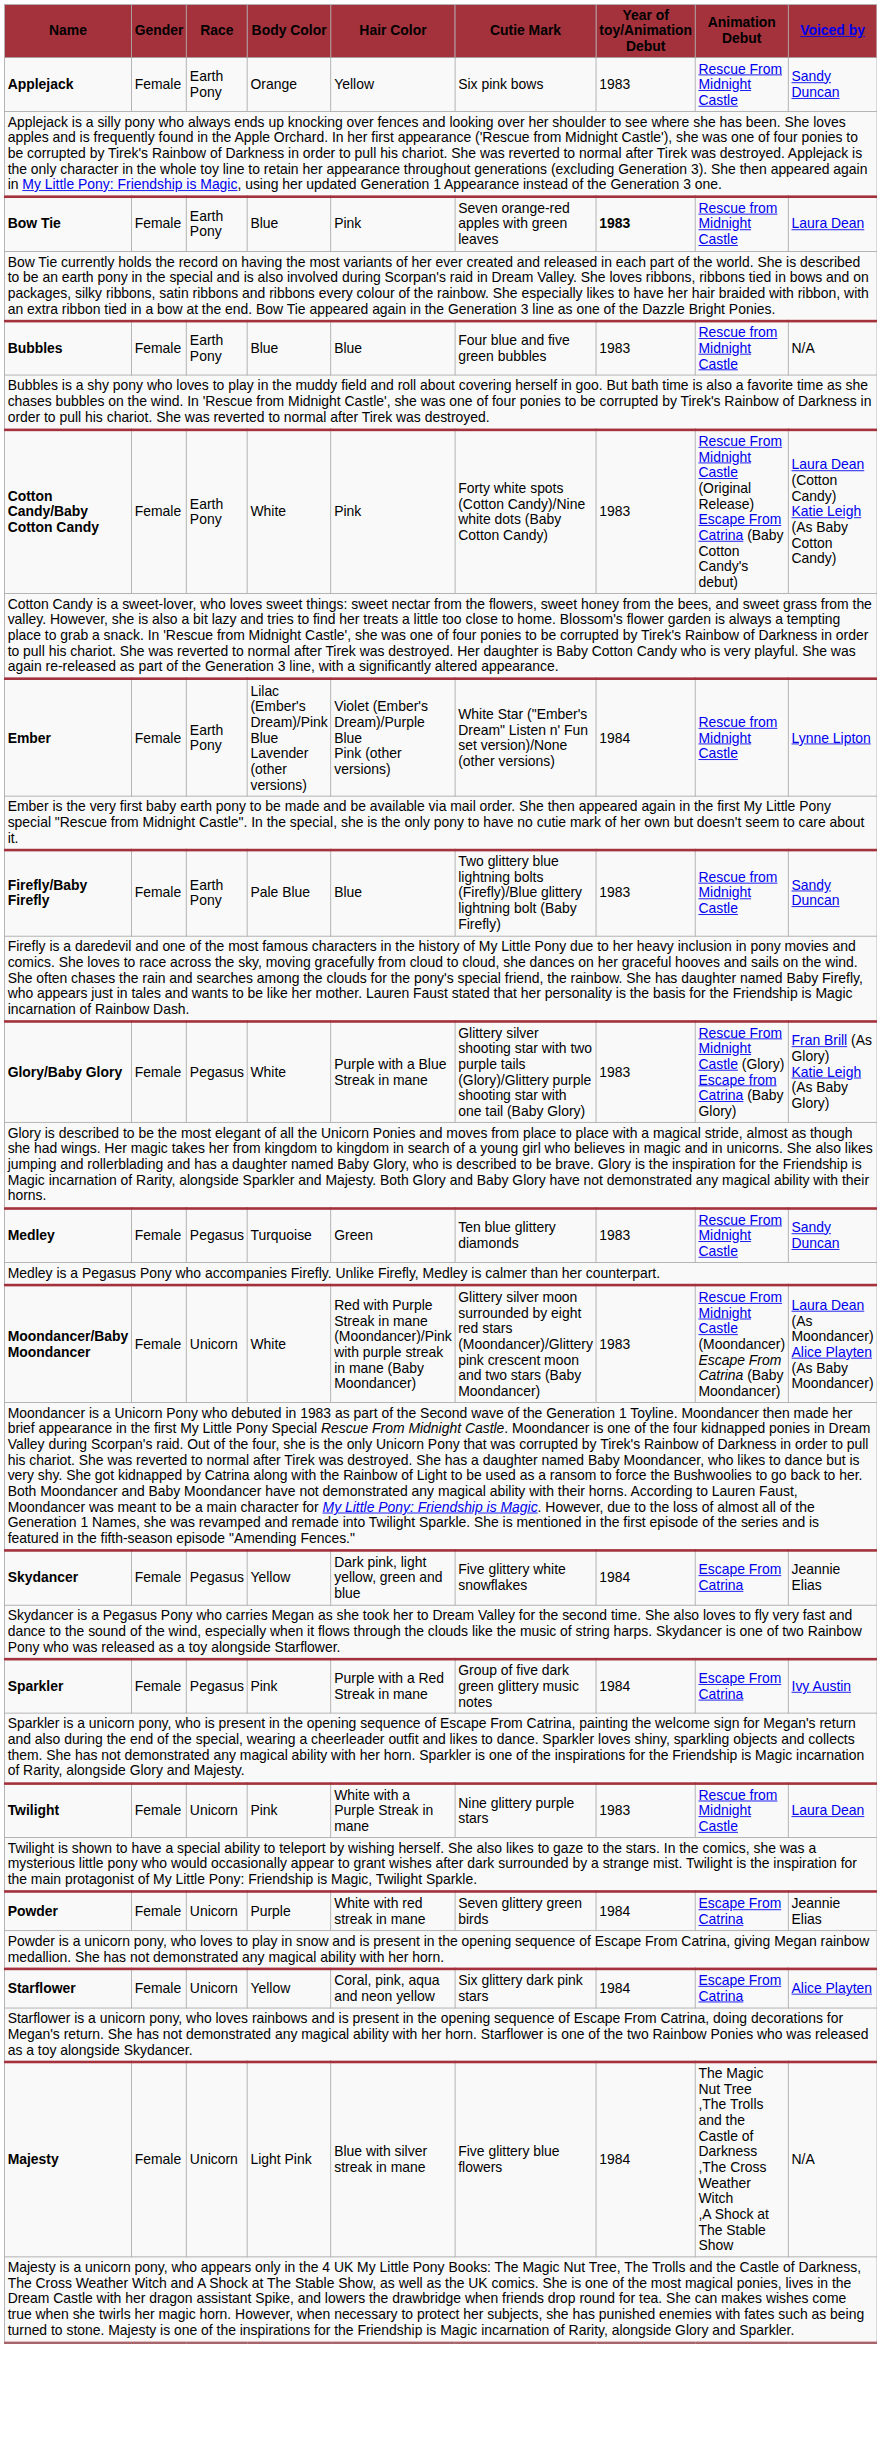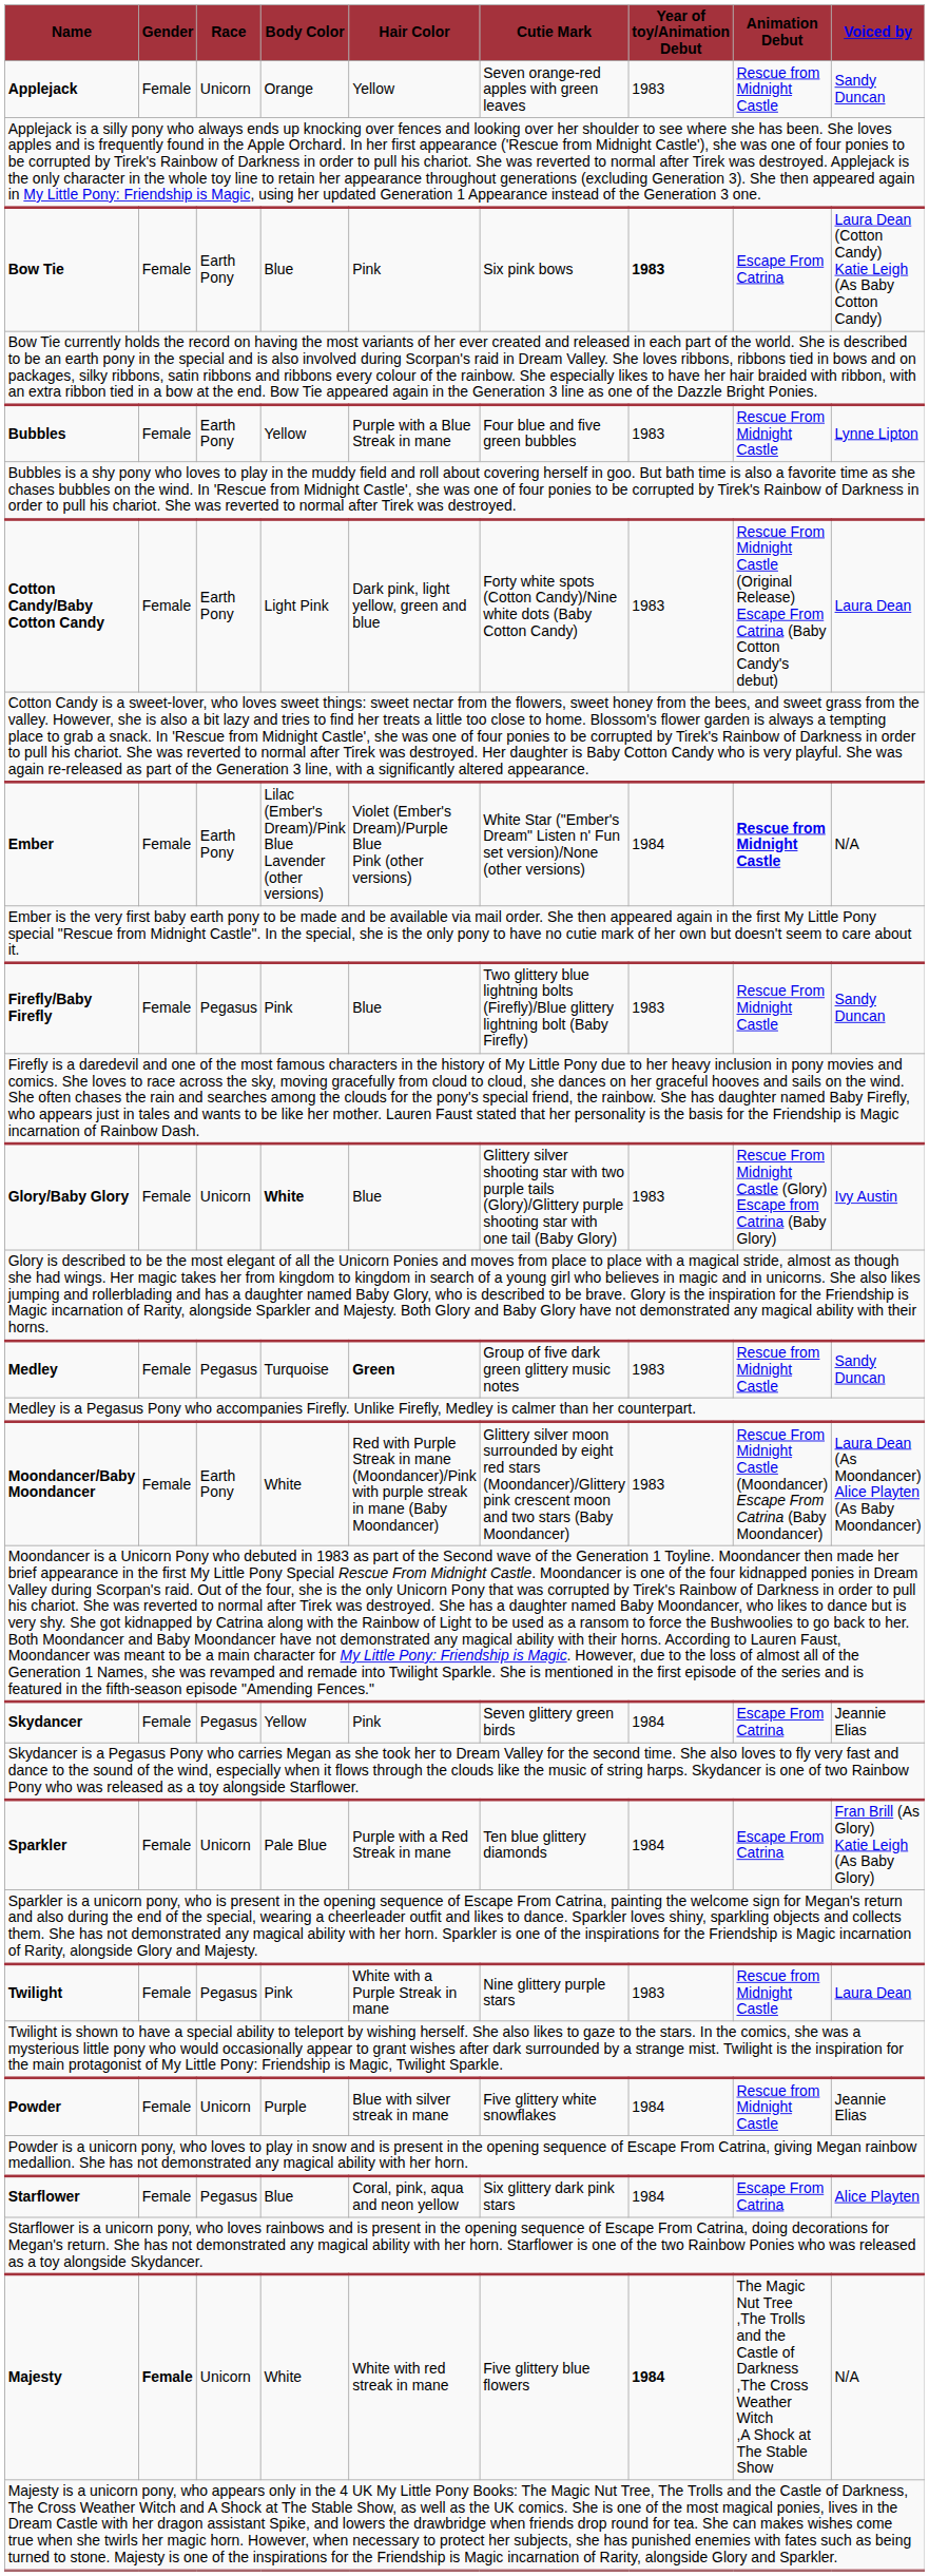Applejack | Race: Earth Pony -> Unicorn
Applejack | Cutie Mark: Six pink bows -> Seven orange-red apples with green leaves
Applejack | Animation Debut: Rescue From Midnight Castle -> Rescue from Midnight Castle
Bow Tie | Cutie Mark: Seven orange-red apples with green leaves -> Six pink bows
Bow Tie | Animation Debut: Rescue from Midnight Castle -> Escape From Catrina
Bow Tie | Voiced by: Laura Dean -> Laura Dean (Cotton Candy) Katie Leigh (As Baby Cotton Candy)
Bubbles | Body Color: Blue -> Yellow
Bubbles | Hair Color: Blue -> Purple with a Blue Streak in mane
Bubbles | Animation Debut: Rescue from Midnight Castle -> Rescue From Midnight Castle
Bubbles | Voiced by: N/A -> Lynne Lipton
Cotton Candy/Baby Cotton Candy | Body Color: White -> Light Pink
Cotton Candy/Baby Cotton Candy | Hair Color: Pink -> Dark pink, light yellow, green and blue
Cotton Candy/Baby Cotton Candy | Voiced by: Laura Dean (Cotton Candy) Katie Leigh (As Baby Cotton Candy) -> Laura Dean
Ember | Animation Debut: normal -> bold
Ember | Voiced by: Lynne Lipton -> N/A
Firefly/Baby Firefly | Race: Earth Pony -> Pegasus
Firefly/Baby Firefly | Body Color: Pale Blue -> Pink
Firefly/Baby Firefly | Animation Debut: Rescue from Midnight Castle -> Rescue From Midnight Castle
Glory/Baby Glory | Race: Pegasus -> Unicorn
Glory/Baby Glory | Body Color: normal -> bold
Glory/Baby Glory | Hair Color: Purple with a Blue Streak in mane -> Blue
Glory/Baby Glory | Voiced by: Fran Brill (As Glory) Katie Leigh (As Baby Glory) -> Ivy Austin
Medley | Hair Color: normal -> bold
Medley | Cutie Mark: Ten blue glittery diamonds -> Group of five dark green glittery music notes
Medley | Animation Debut: Rescue From Midnight Castle -> Rescue from Midnight Castle
Moondancer/Baby Moondancer | Race: Unicorn -> Earth Pony
Skydancer | Hair Color: Dark pink, light yellow, green and blue -> Pink
Skydancer | Cutie Mark: Five glittery white snowflakes -> Seven glittery green birds
Sparkler | Race: Pegasus -> Unicorn
Sparkler | Body Color: Pink -> Pale Blue
Sparkler | Cutie Mark: Group of five dark green glittery music notes -> Ten blue glittery diamonds
Sparkler | Voiced by: Ivy Austin -> Fran Brill (As Glory) Katie Leigh (As Baby Glory)
Twilight | Race: Unicorn -> Pegasus
Powder | Hair Color: White with red streak in mane -> Blue with silver streak in mane
Powder | Cutie Mark: Seven glittery green birds -> Five glittery white snowflakes
Powder | Animation Debut: Escape From Catrina -> Rescue from Midnight Castle
Starflower | Race: Unicorn -> Pegasus
Starflower | Body Color: Yellow -> Blue
Majesty | Gender: normal -> bold
Majesty | Body Color: Light Pink -> White
Majesty | Hair Color: Blue with silver streak in mane -> White with red streak in mane
Majesty | Year of toy/Animation Debut: normal -> bold
